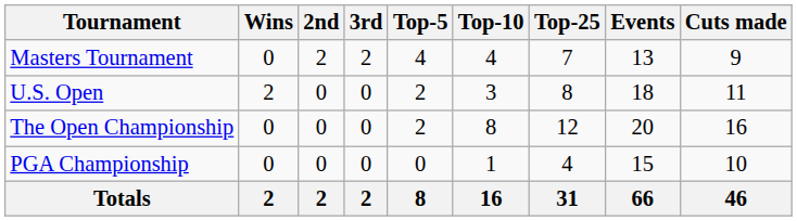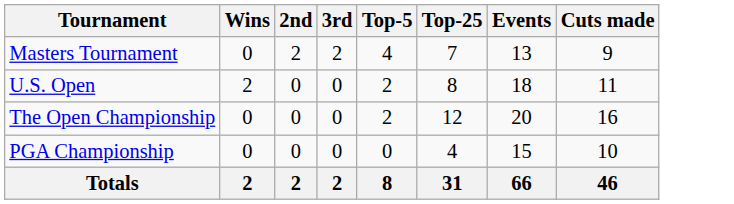- column: Top-10 | 4 | 3 | 8 | 1 | 16
